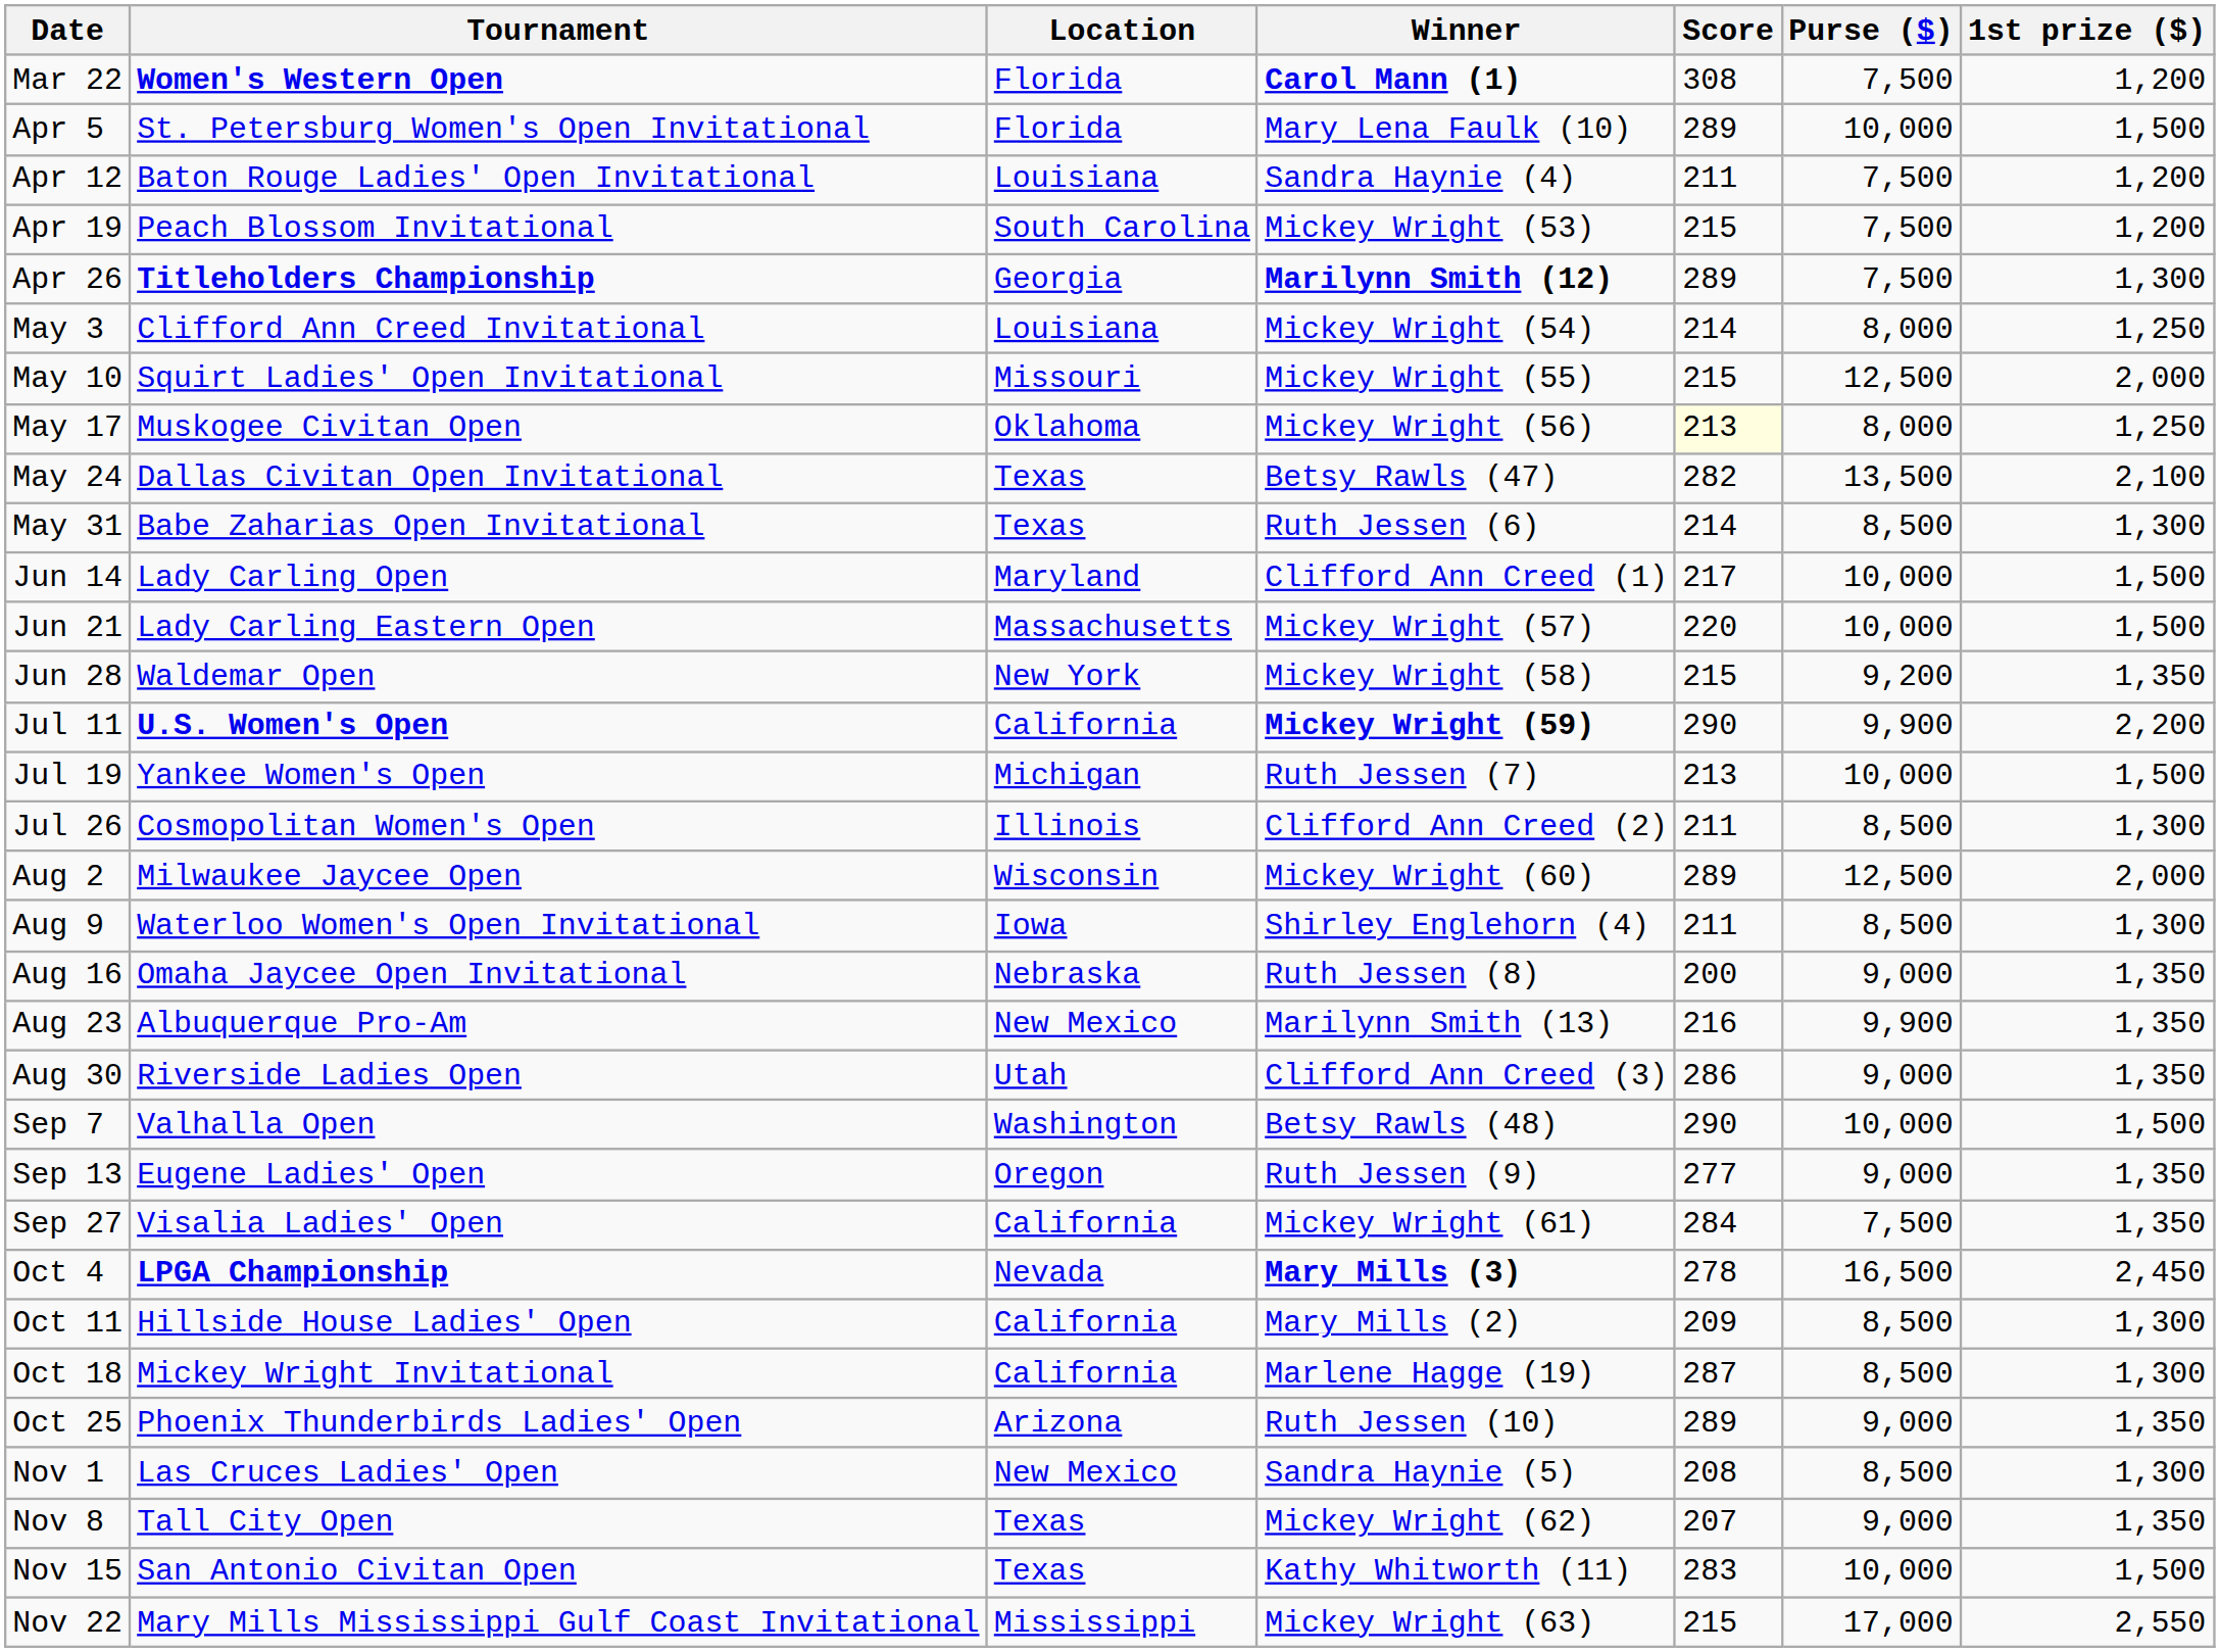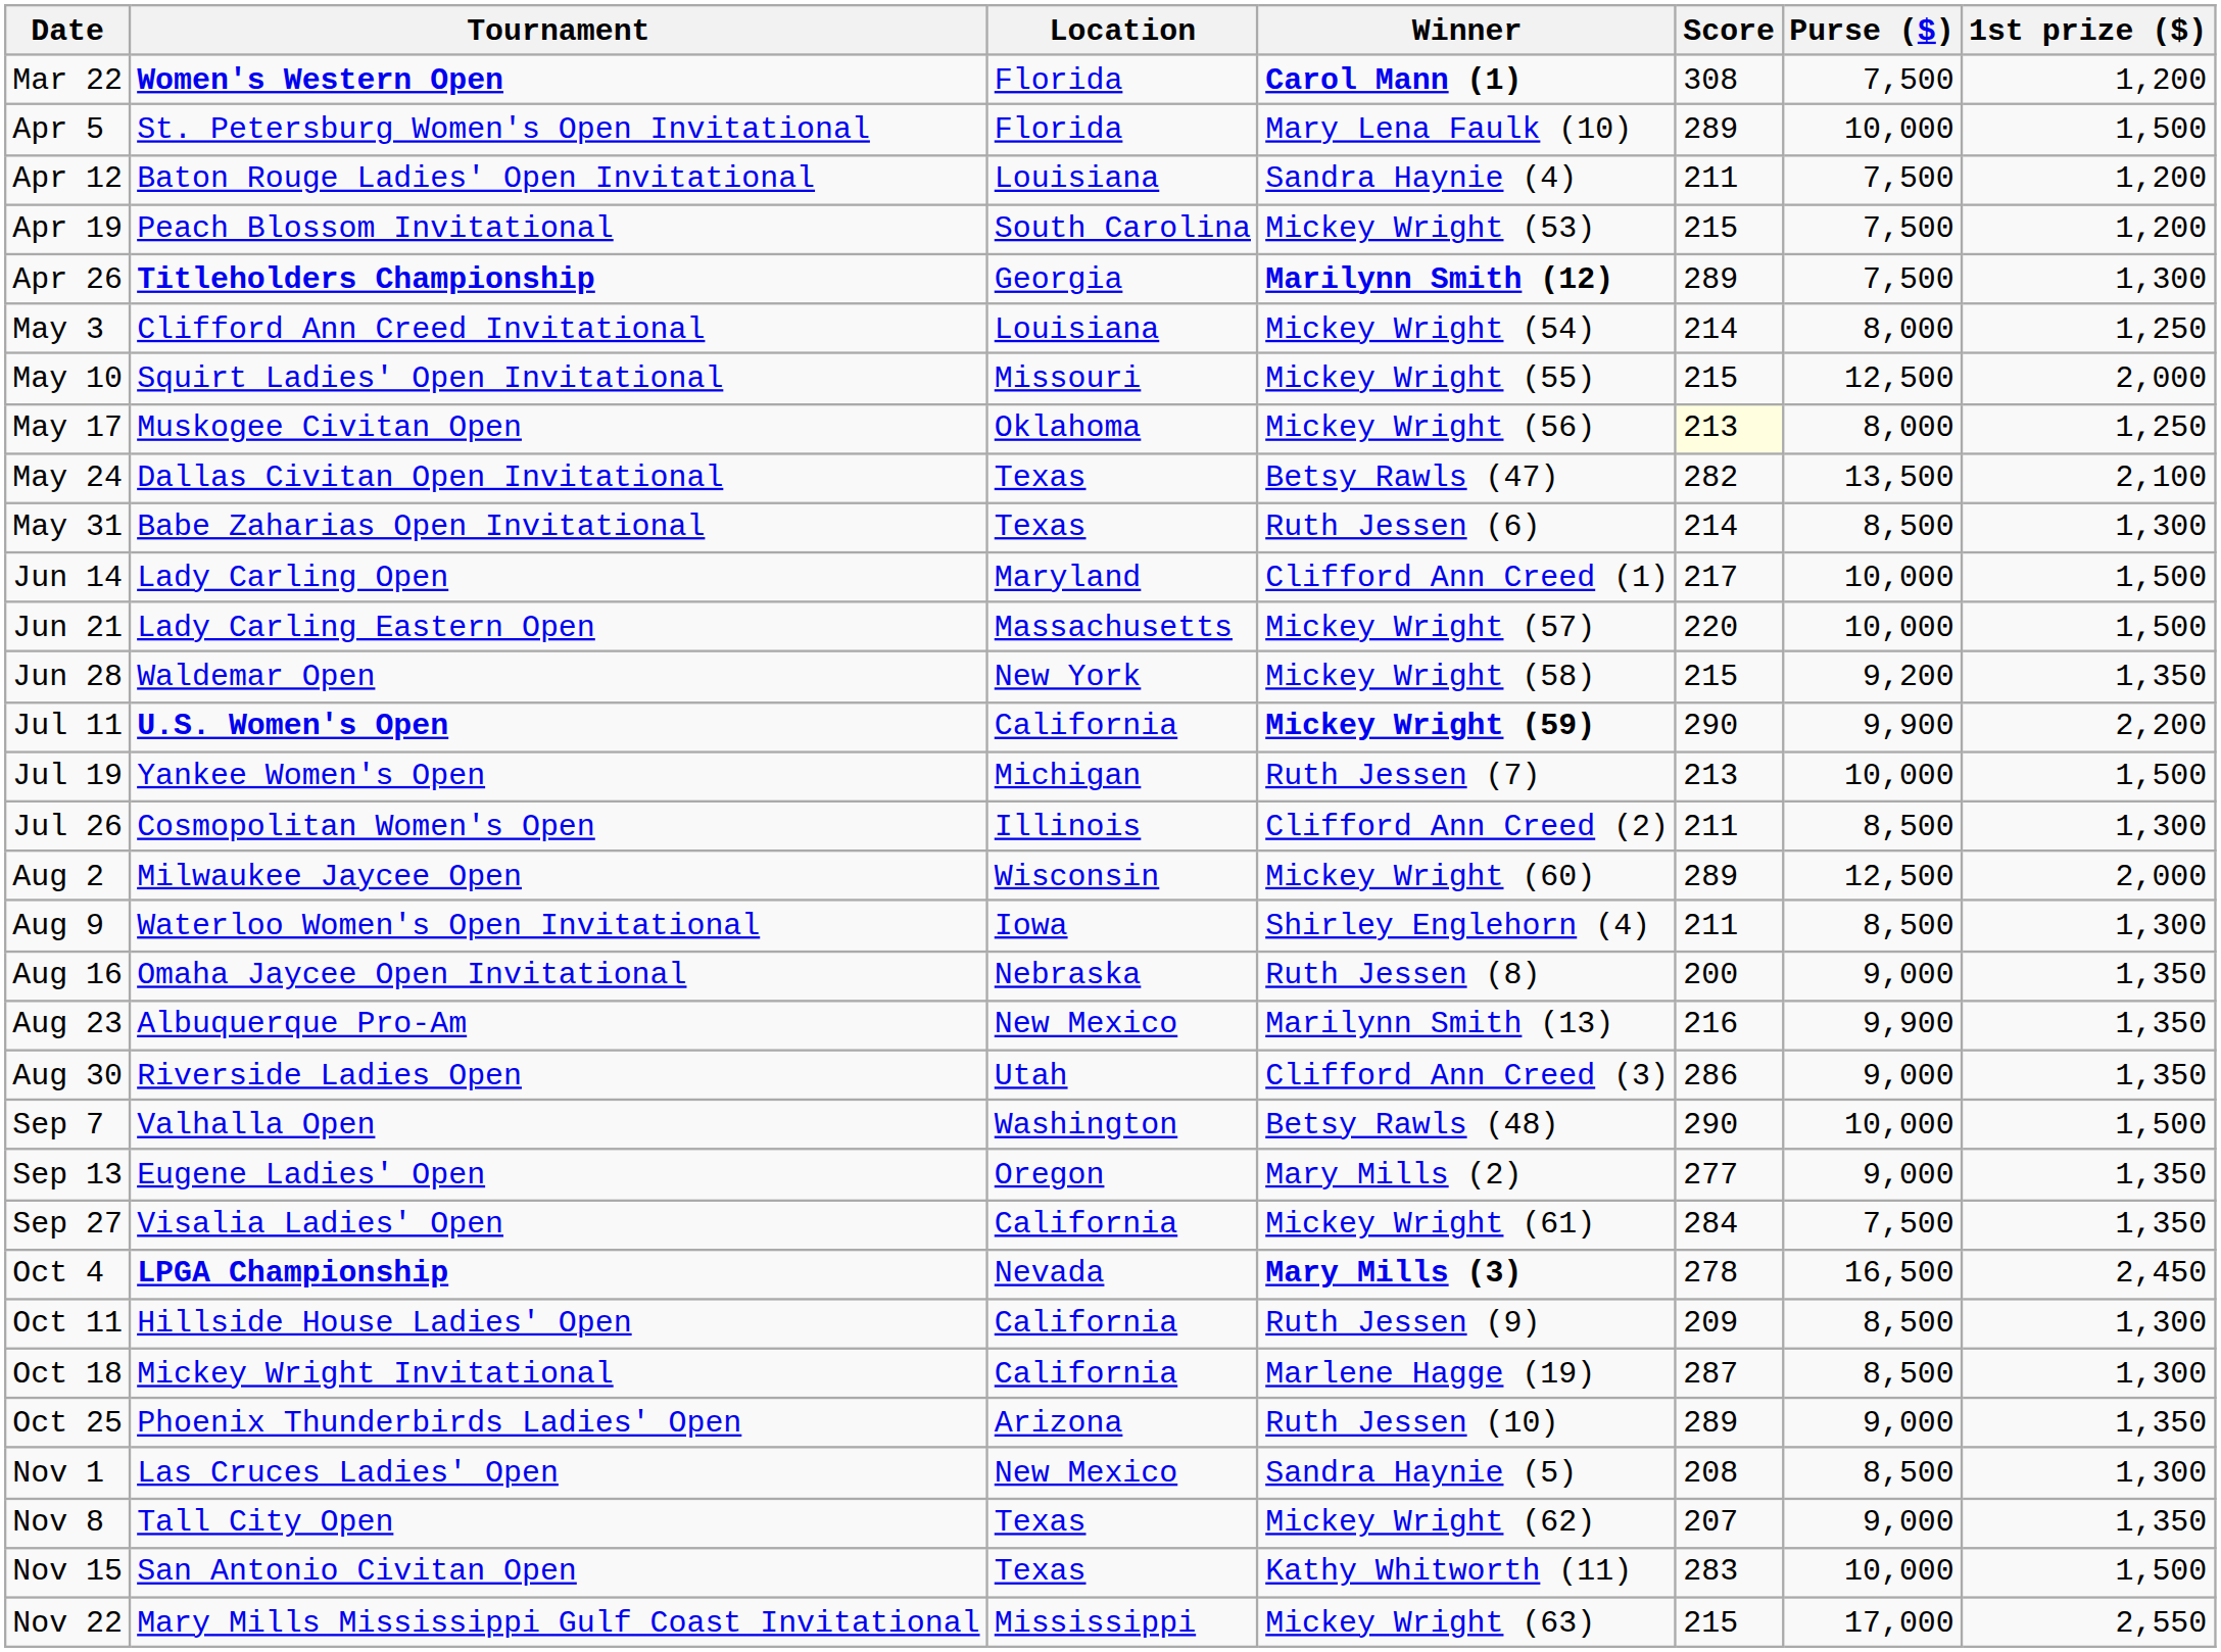Sep 13 | Winner: Ruth Jessen (9) -> Mary Mills (2)
Oct 11 | Winner: Mary Mills (2) -> Ruth Jessen (9)
